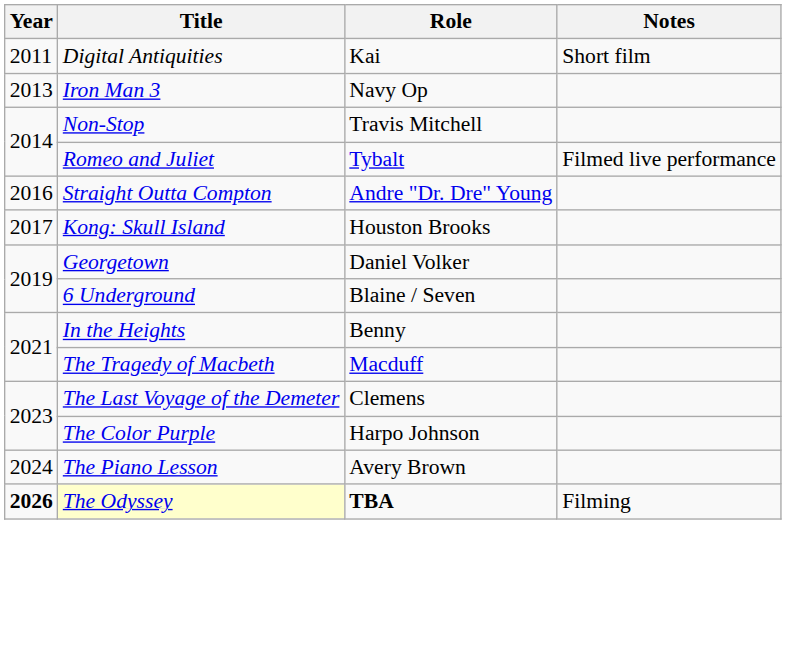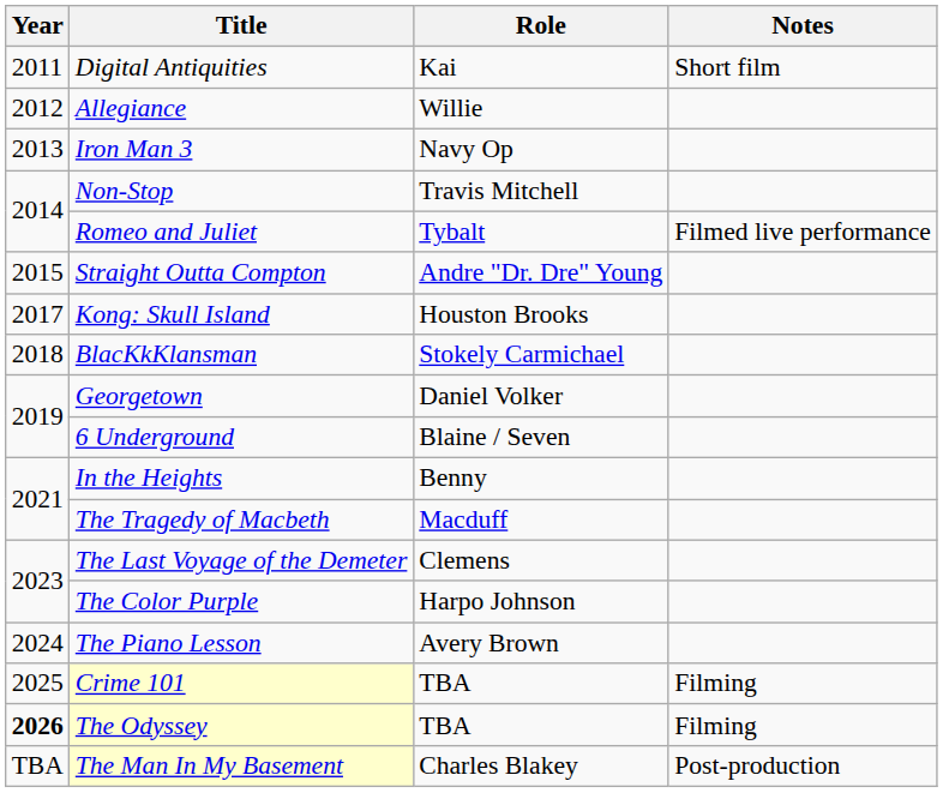+ row: 2012 | Allegiance | Willie
Straight Outta Compton | Year: 2016 -> 2015
+ row: 2018 | BlacKkKlansman | Stokely Carmichael
+ row: 2025 | Crime 101 | TBA | Filming
The Odyssey | Role: bold -> normal
+ row: TBA | The Man In My Basement | Charles Blakey | Post-production
